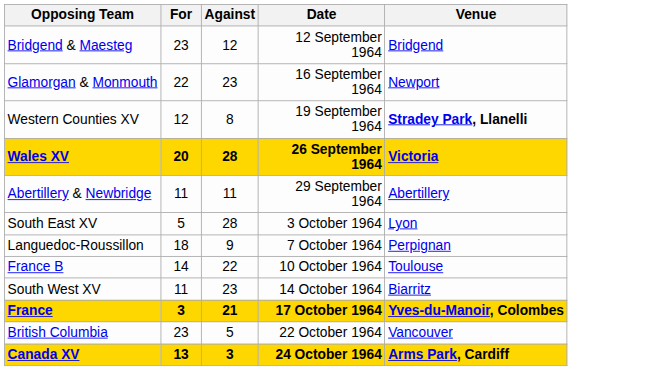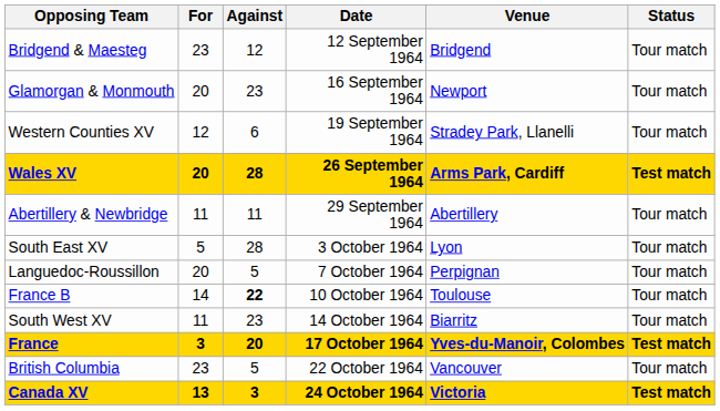+ column: Status | Tour match | Tour match | Tour match | Test match | Tour match | Tour match | Tour match | Tour match | Tour match | Test match | Tour match | Test match
Glamorgan & Monmouth | For: 22 -> 20
Western Counties XV | Against: 8 -> 6
Western Counties XV | Venue: bold -> normal
Wales XV | Venue: Victoria -> Arms Park, Cardiff
Languedoc-Roussillon | For: 18 -> 20
Languedoc-Roussillon | Against: 9 -> 5
France B | Against: normal -> bold
France | Against: 21 -> 20
Canada XV | Venue: Arms Park, Cardiff -> Victoria
